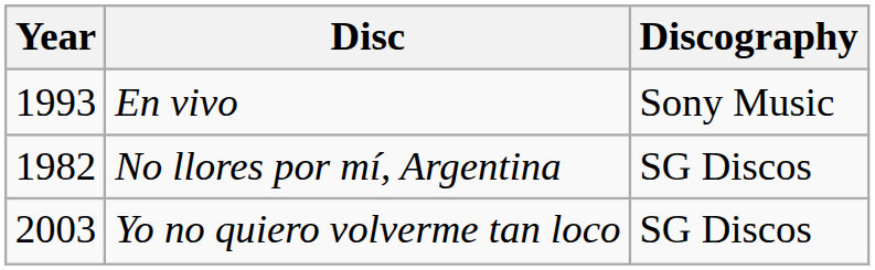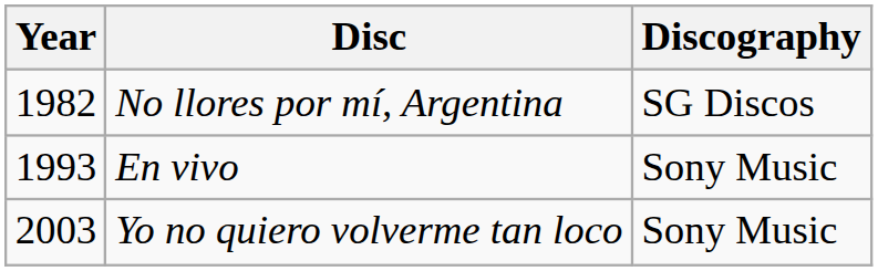rows swapped: No llores por mí, Argentina <-> En vivo
Yo no quiero volverme tan loco | Discography: SG Discos -> Sony Music
